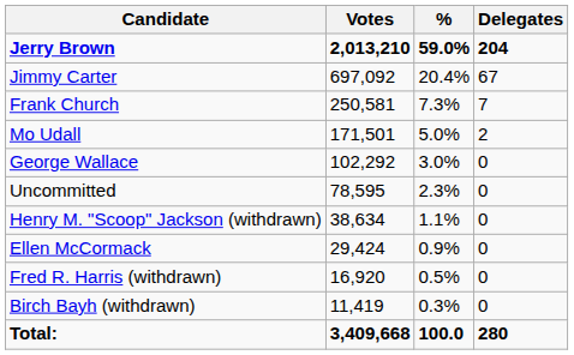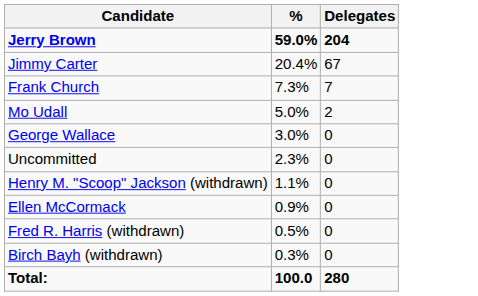- column: Votes | 2,013,210 | 697,092 | 250,581 | 171,501 | 102,292 | 78,595 | 38,634 | 29,424 | 16,920 | 11,419 | 3,409,668
